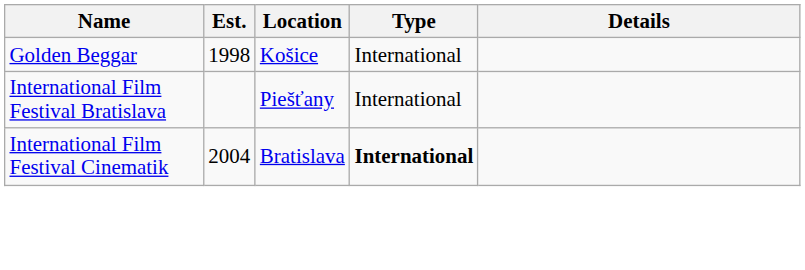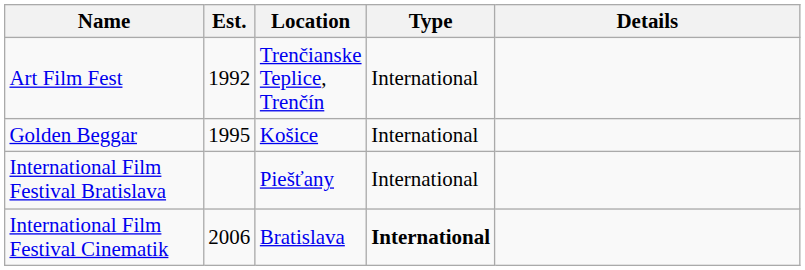+ row: Art Film Fest | 1992 | Trenčianske Teplice, Trenčín | International
Golden Beggar | Est.: 1998 -> 1995
International Film Festival Cinematik | Est.: 2004 -> 2006
